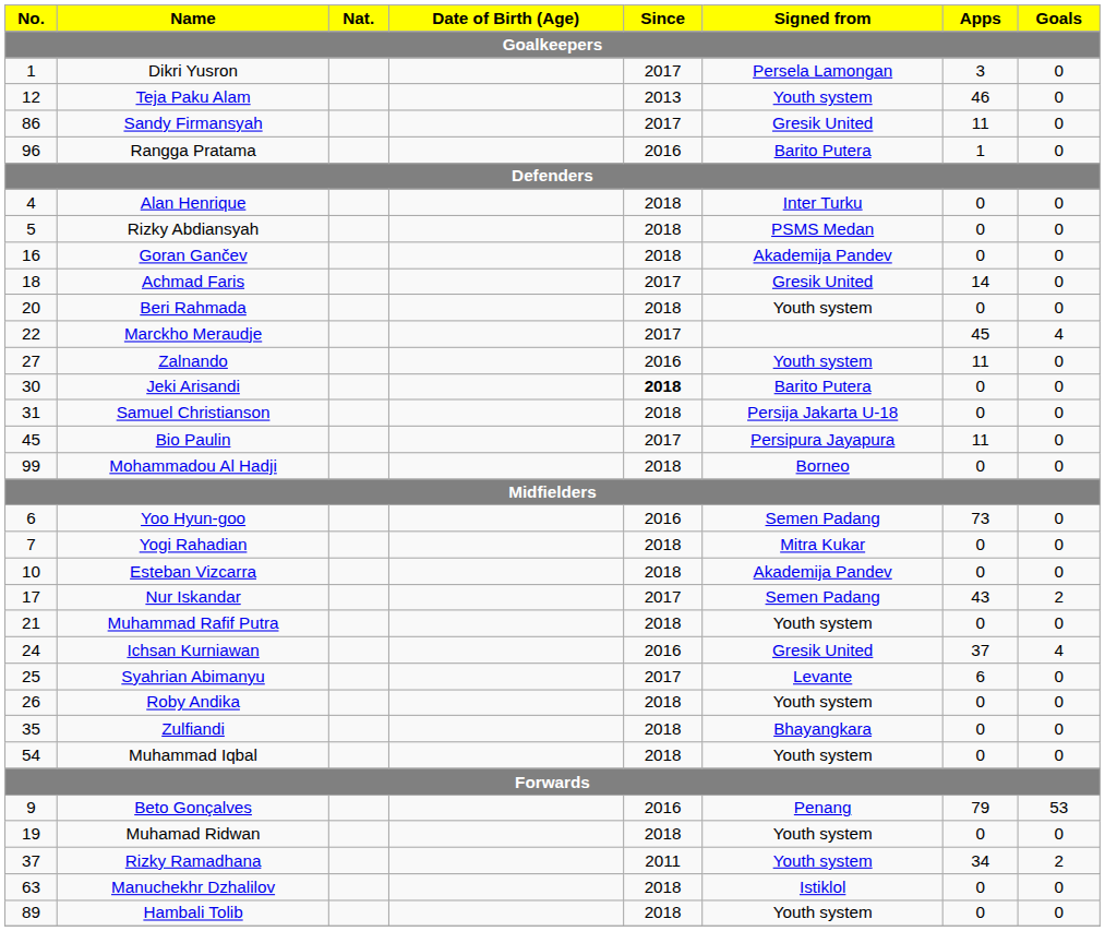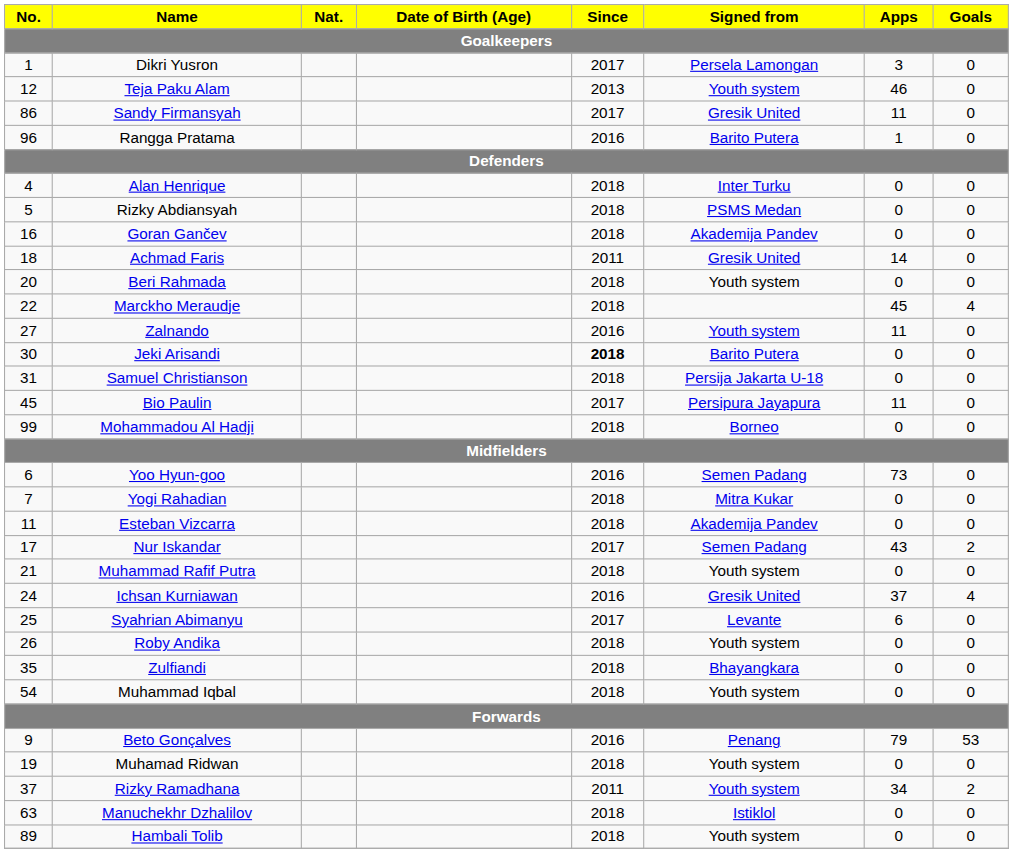Achmad Faris | Since: 2017 -> 2011
Marckho Meraudje | Since: 2017 -> 2018
Esteban Vizcarra | No.: 10 -> 11
